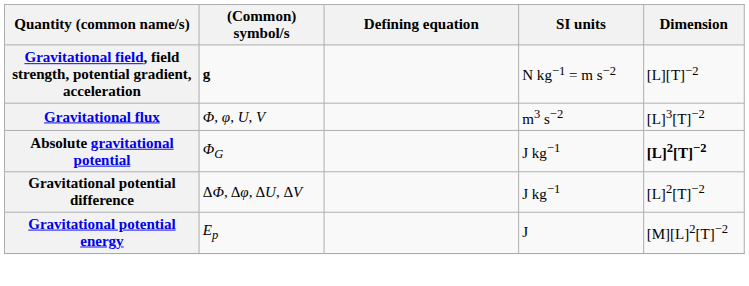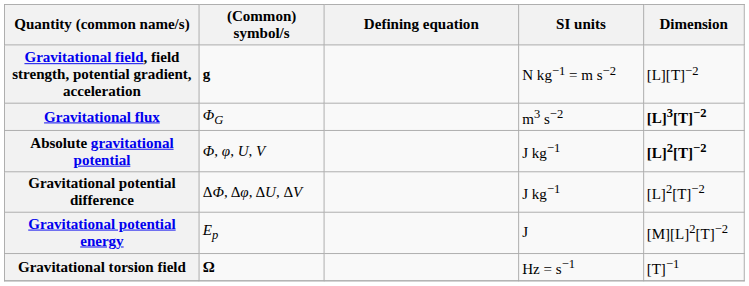Gravitational flux | (Common) symbol/s: Φ, φ, U, V -> ΦG
Gravitational flux | Dimension: normal -> bold
Absolute gravitational potential | (Common) symbol/s: ΦG -> Φ, φ, U, V
+ row: Gravitational torsion field | Ω | Hz = s−1 | [T]−1
